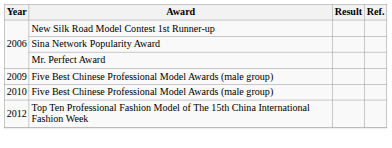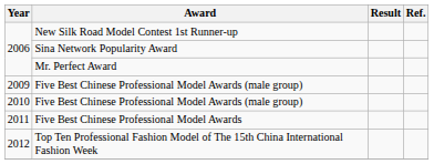+ row: 2011 | Five Best Chinese Professional Model Awards
